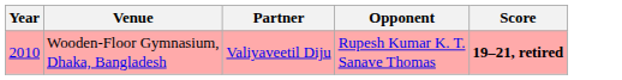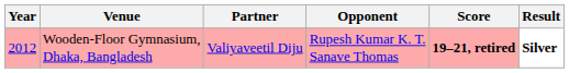+ column: Result | Silver
Wooden-Floor Gymnasium, Dhaka, Bangladesh | Year: 2010 -> 2012
